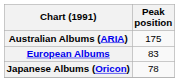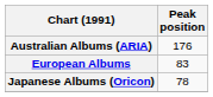Australian Albums (ARIA) | Peak position: 175 -> 176
